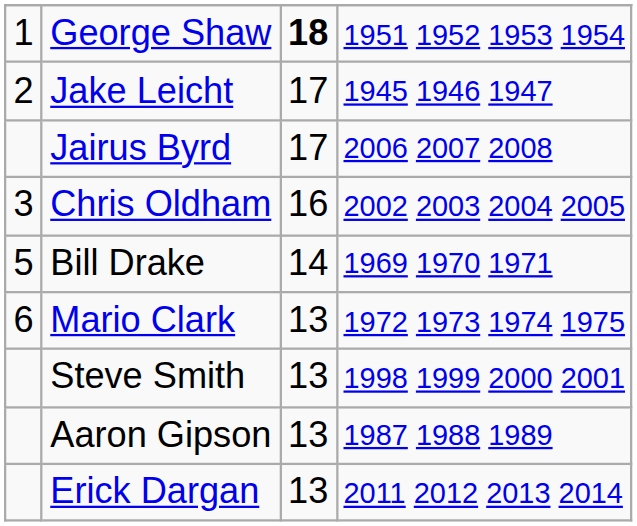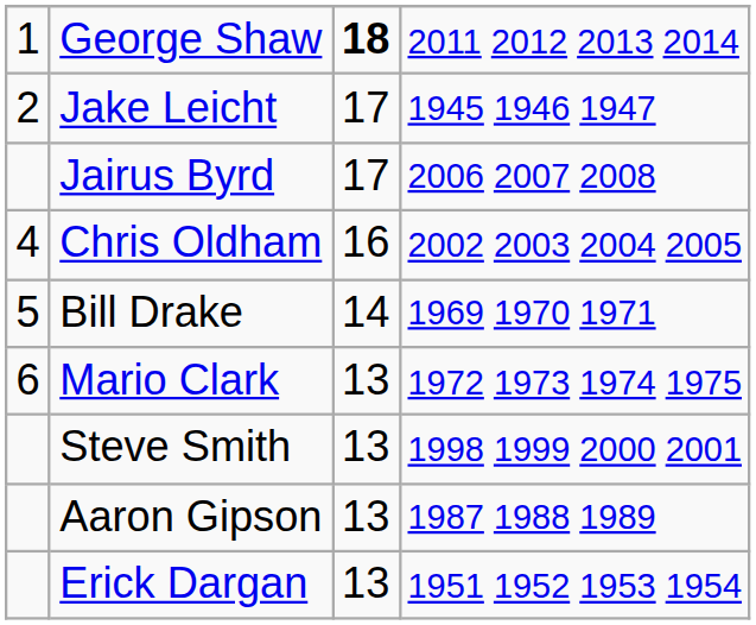George Shaw | column 4: 1951 1952 1953 1954 -> 2011 2012 2013 2014
Chris Oldham | column 1: 3 -> 4
Erick Dargan | column 4: 2011 2012 2013 2014 -> 1951 1952 1953 1954
